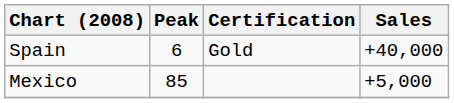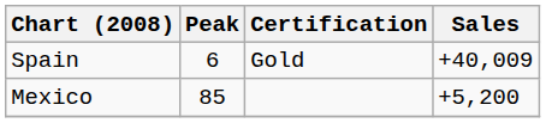Spain | Sales: +40,000 -> +40,009
Mexico | Sales: +5,000 -> +5,200
